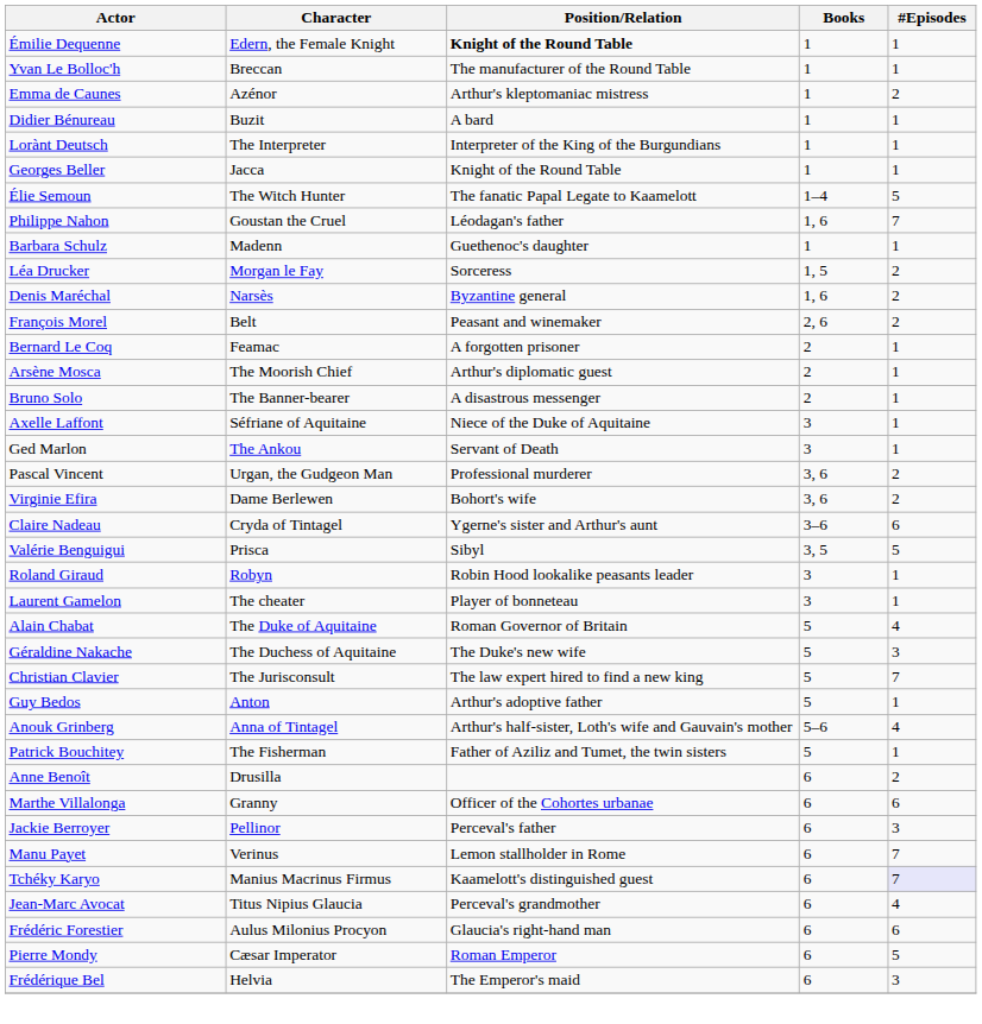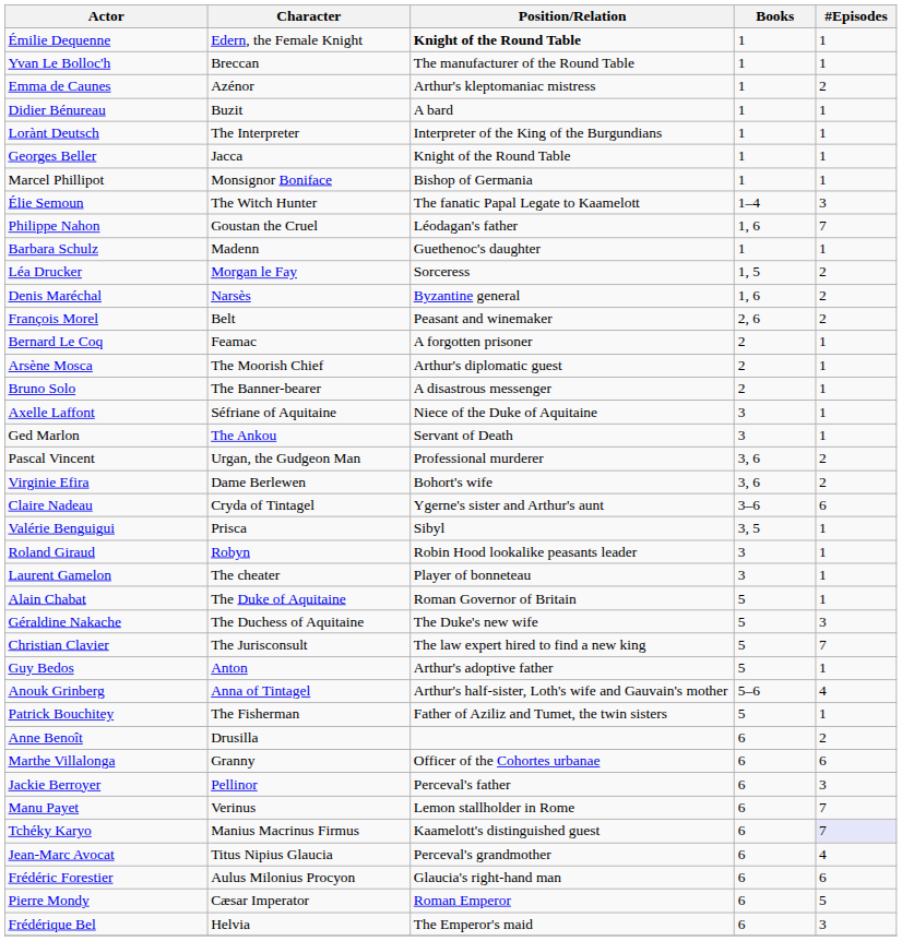+ row: Marcel Phillipot | Monsignor Boniface | Bishop of Germania | 1 | 1
Élie Semoun | #Episodes: 5 -> 3
Valérie Benguigui | #Episodes: 5 -> 1
Alain Chabat | #Episodes: 4 -> 1
